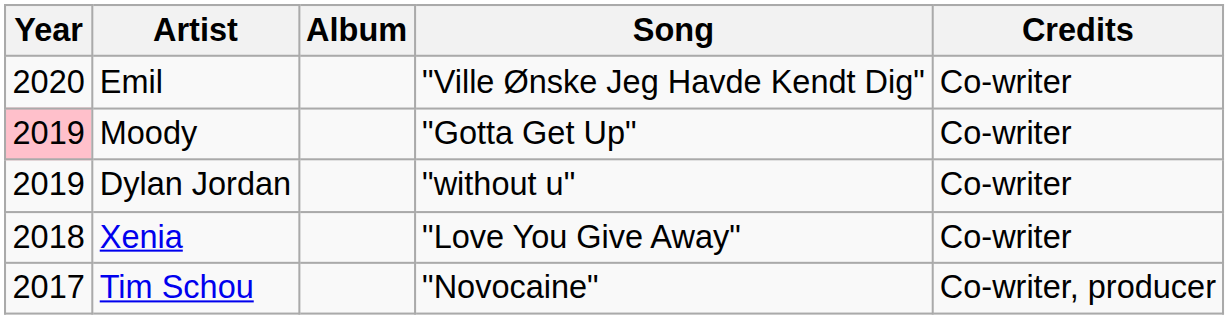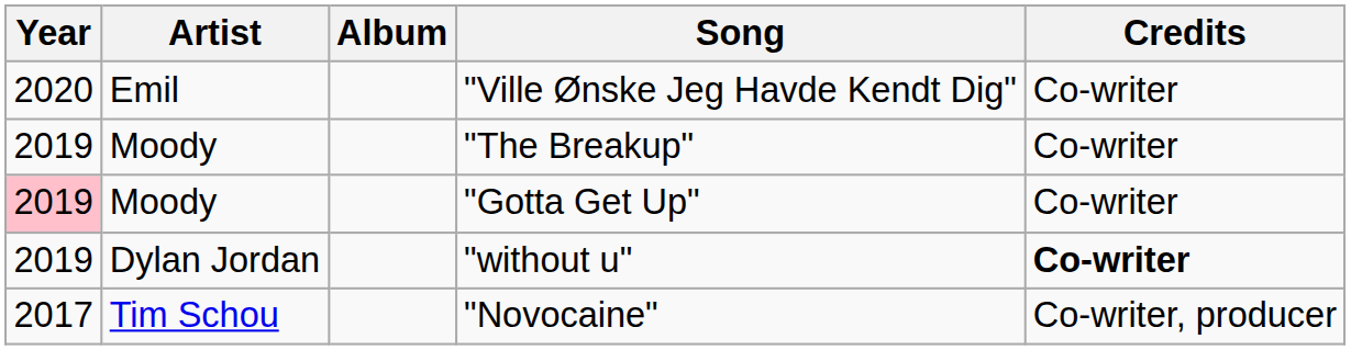+ row: 2019 | Moody | "The Breakup" | Co-writer
"without u" | Credits: normal -> bold
- row: 2018 | Xenia | "Love You Give Away" | Co-writer
